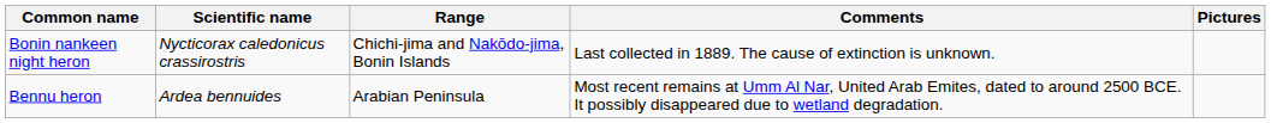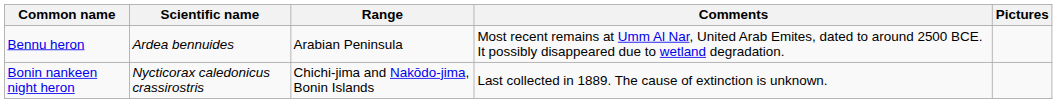rows swapped: Bennu heron <-> Bonin nankeen night heron
